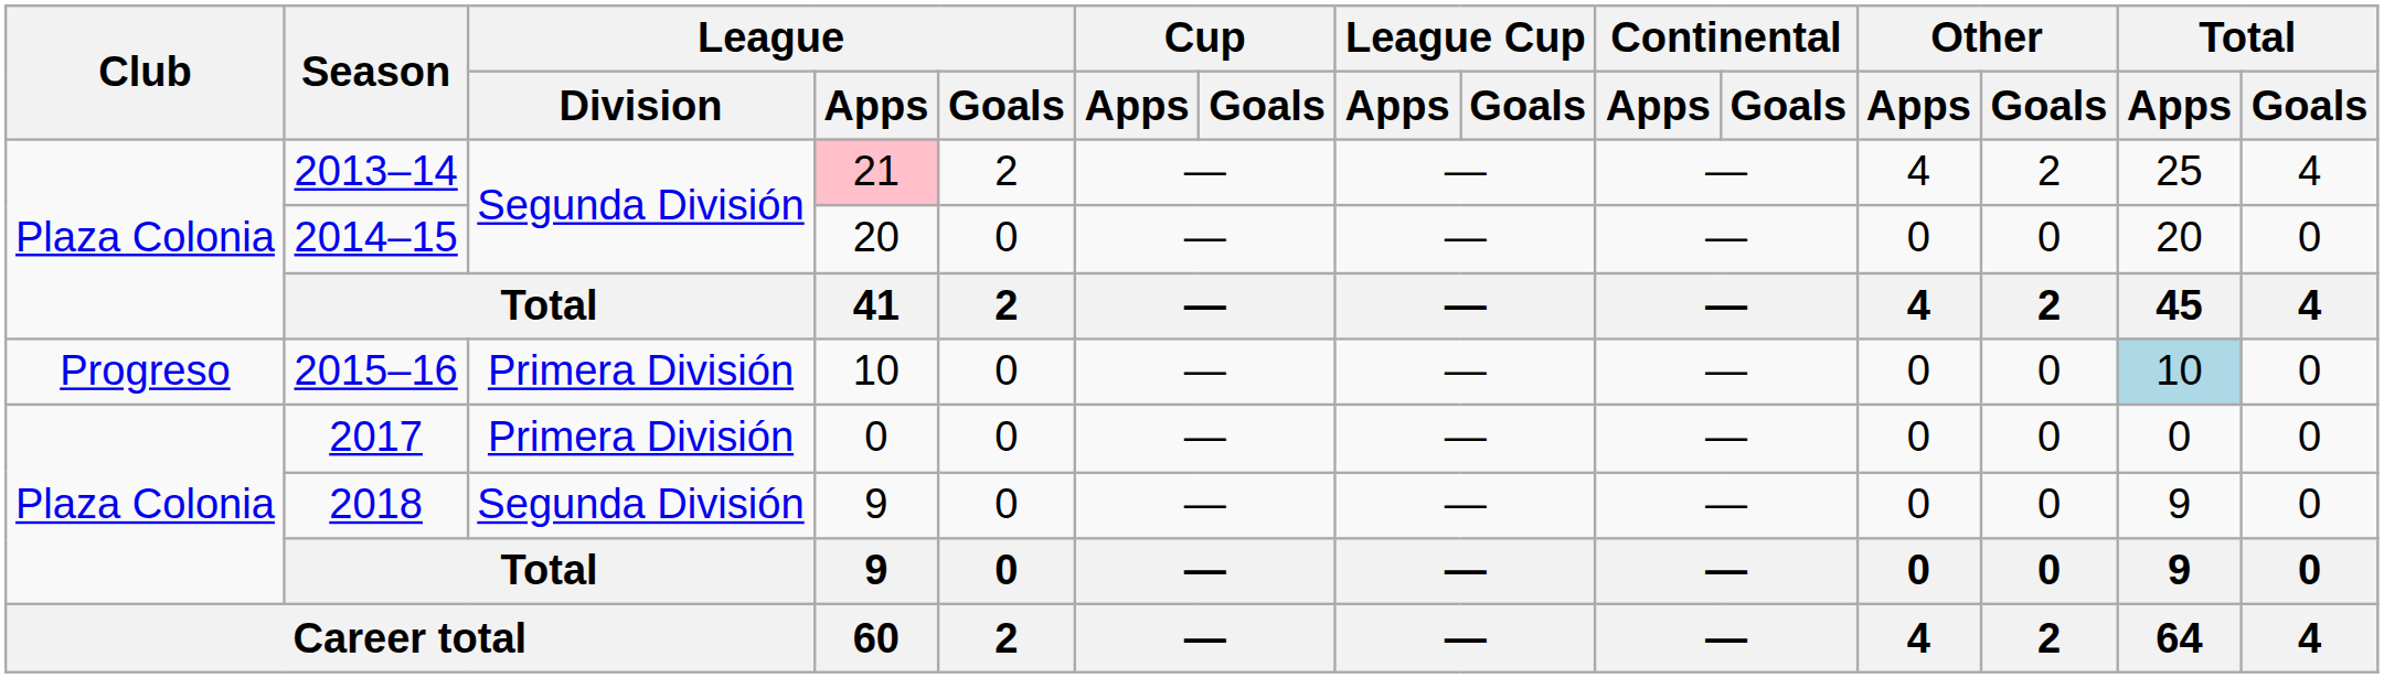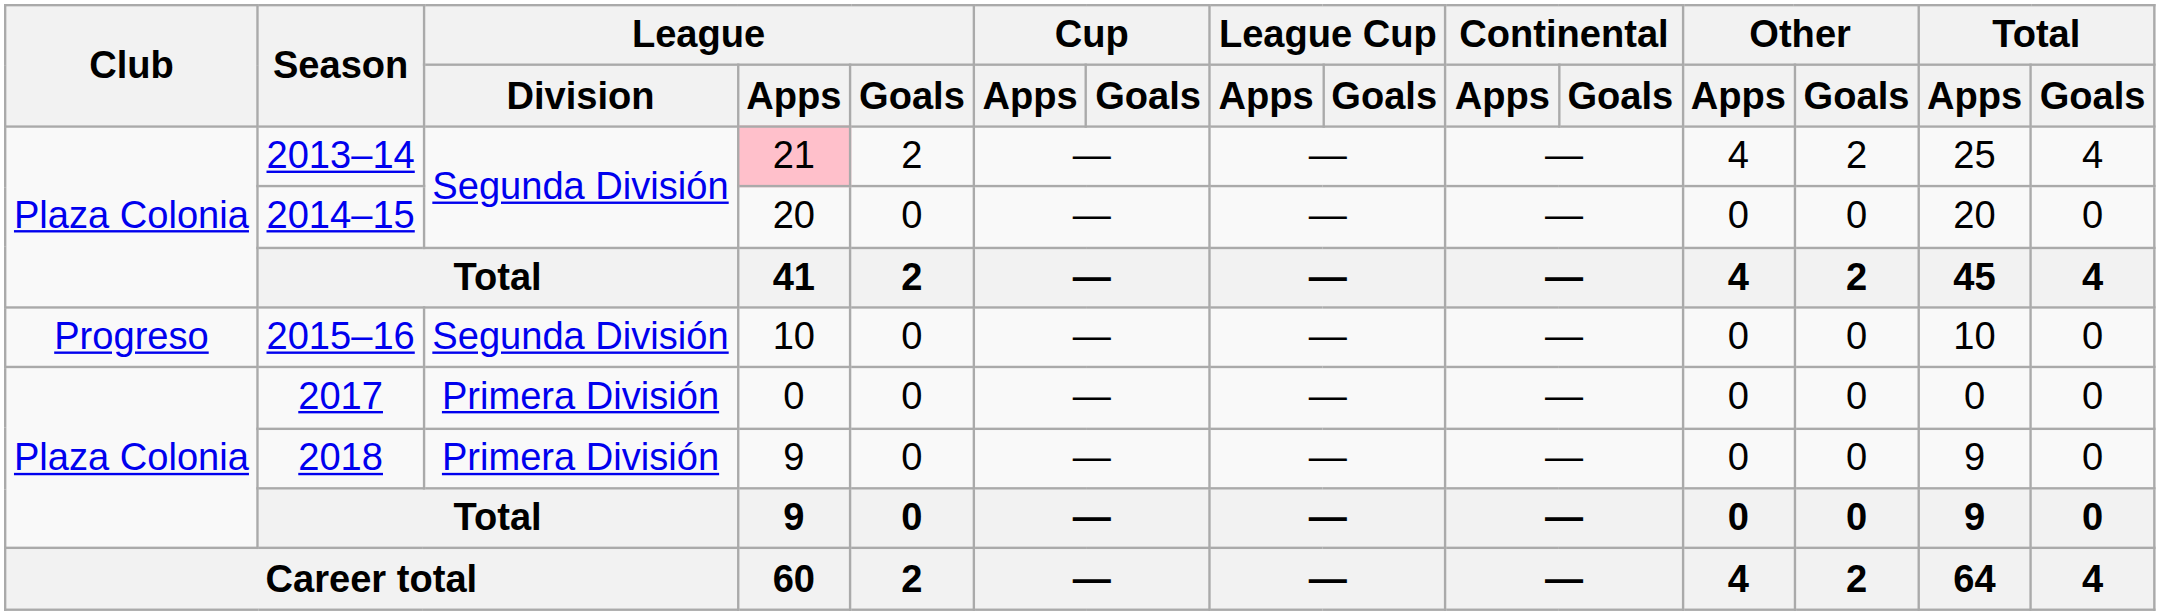2015–16 | League / Division: Primera División -> Segunda División
2015–16 | Total / Apps: lightblue background -> no background
2018 | League / Division: Segunda División -> Primera División
